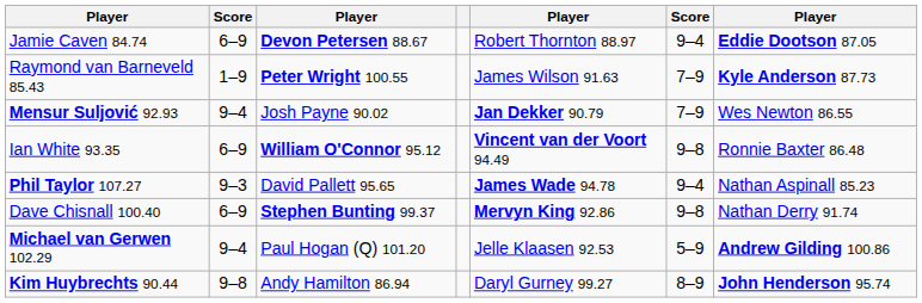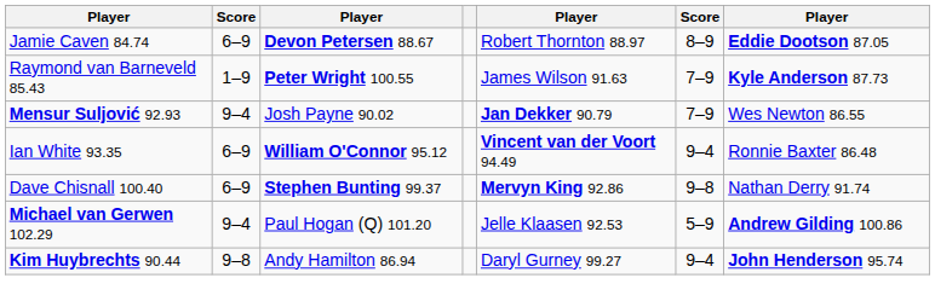Jamie Caven 84.74 | column 6: 9–4 -> 8–9
Ian White 93.35 | column 6: 9–8 -> 9–4
- row: Phil Taylor 107.27 | 9–3 | David Pallett 95.65 | James Wade 94.78 | 9–4 | Nathan Aspinall 85.23
Kim Huybrechts 90.44 | column 6: 8–9 -> 9–4
